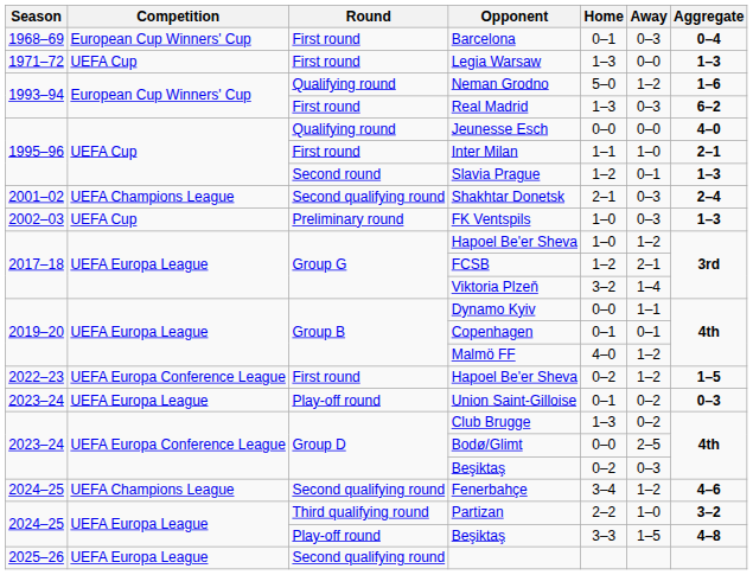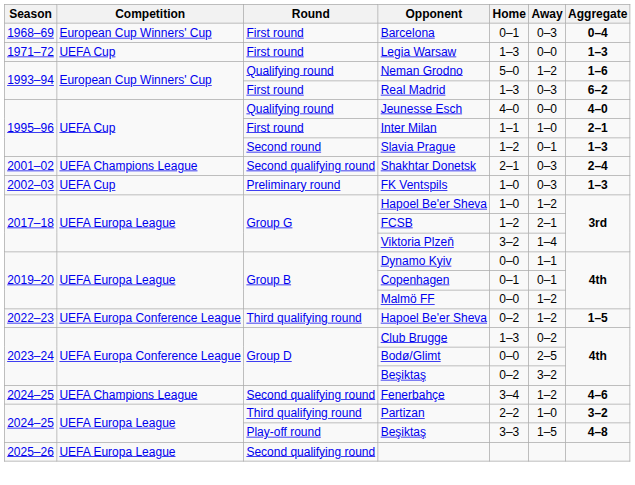Jeunesse Esch | Home: 0–0 -> 4–0
Malmö FF | Home: 4–0 -> 0–0
2022–23 / Hapoel Be'er Sheva | Round: First round -> Third qualifying round
- row: 2023–24 | UEFA Europa League | Play-off round | Union Saint-Gilloise | 0–1 | 0–2 | 0–3
2023–24 / Beşiktaş | Away: 0–3 -> 3–2
